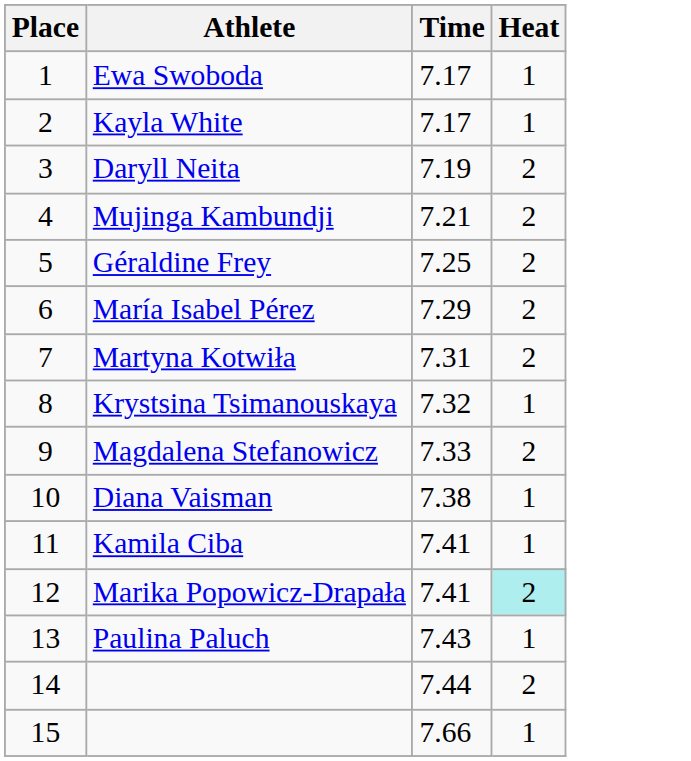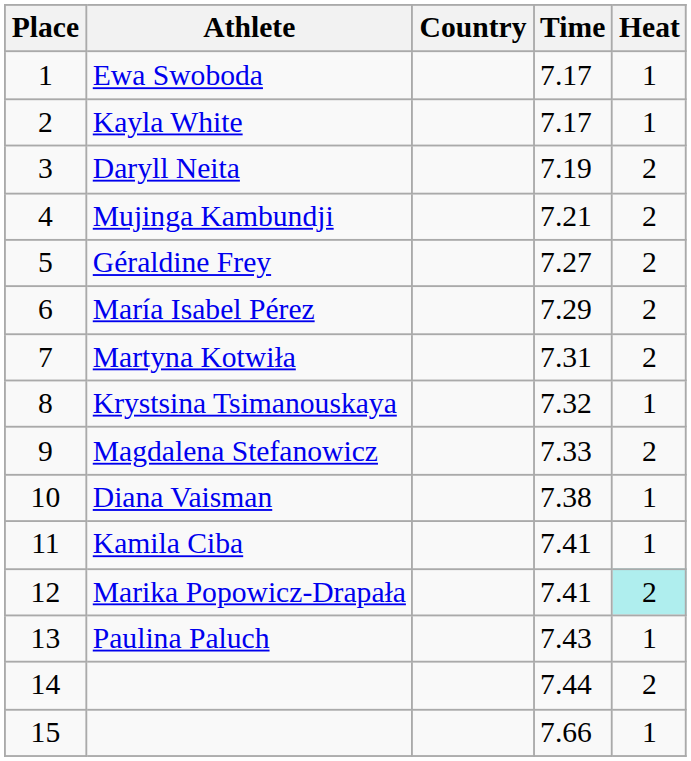+ column: Country
Géraldine Frey | Time: 7.25 -> 7.27
